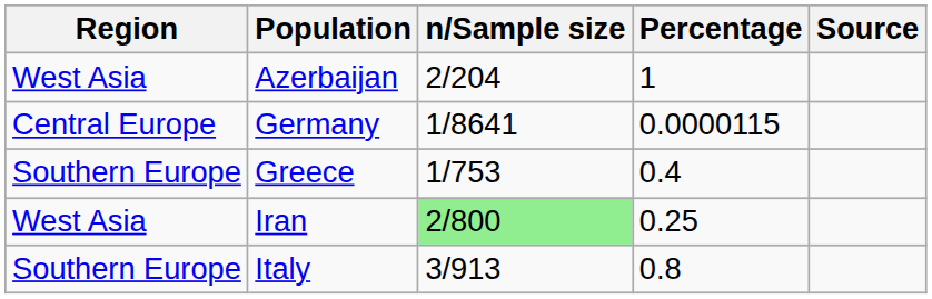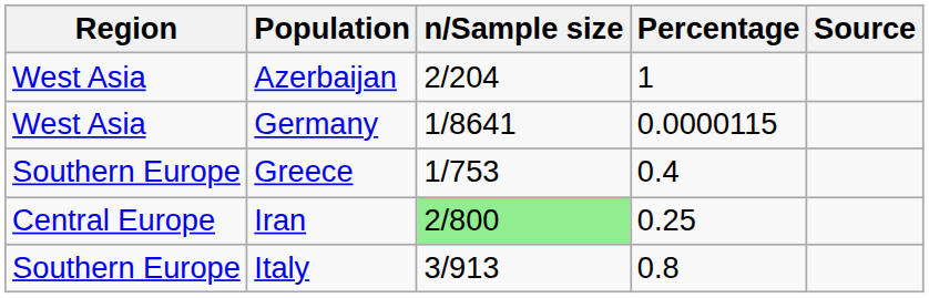Germany | Region: Central Europe -> West Asia
Iran | Region: West Asia -> Central Europe
